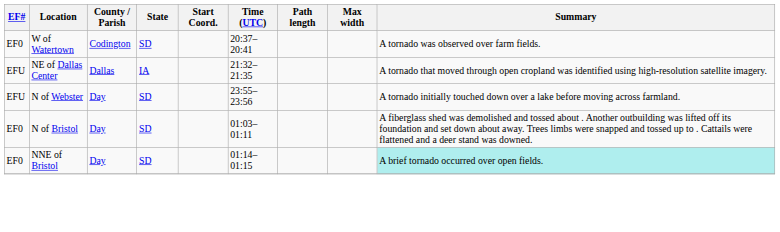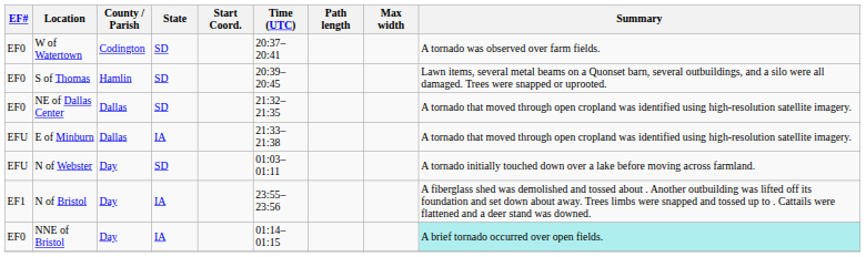+ row: EF0 | S of Thomas | Hamlin | SD | 20:39–20:45 | Lawn items, several metal beams on a Quonset barn, several outbuildings, and a silo were all damaged. Trees were snapped or uprooted.
NE of Dallas Center | EF#: EFU -> EF0
NE of Dallas Center | State: IA -> SD
+ row: EFU | E of Minburn | Dallas | IA | 21:33–21:38 | A tornado that moved through open cropland was identified using high-resolution satellite imagery.
N of Webster | Time (UTC): 23:55–23:56 -> 01:03–01:11
N of Bristol | EF#: EF0 -> EF1
N of Bristol | State: SD -> IA
N of Bristol | Time (UTC): 01:03–01:11 -> 23:55–23:56
NNE of Bristol | State: SD -> IA
